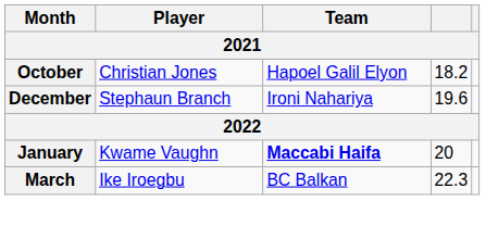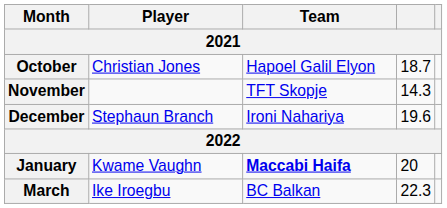October | column 4: 18.2 -> 18.7
+ row: November | TFT Skopje | 14.3
